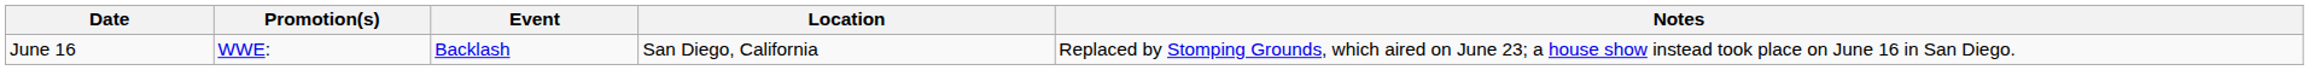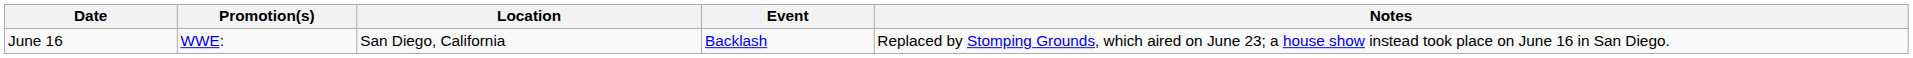columns swapped: Event <-> Location
